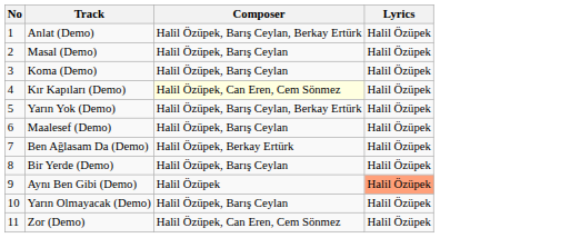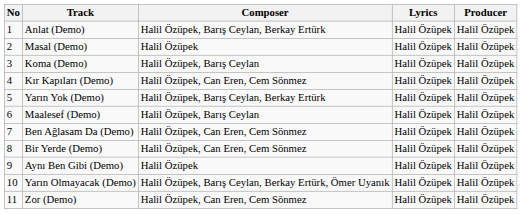+ column: Producer | Halil Özüpek | Halil Özüpek | Halil Özüpek | Halil Özüpek | Halil Özüpek | Halil Özüpek | Halil Özüpek | Halil Özüpek | Halil Özüpek | Halil Özüpek | Halil Özüpek
Masal (Demo) | Composer: Halil Özüpek, Barış Ceylan -> Halil Özüpek
Kır Kapıları (Demo) | Composer: lightyellow background -> no background
Ben Ağlasam Da (Demo) | Composer: Halil Özüpek, Berkay Ertürk -> Halil Özüpek, Can Eren, Cem Sönmez
Bir Yerde (Demo) | Composer: Halil Özüpek, Barış Ceylan -> Halil Özüpek, Can Eren, Cem Sönmez
Aynı Ben Gibi (Demo) | Lyrics: lightsalmon background -> no background
Yarın Olmayacak (Demo) | Composer: Halil Özüpek, Barış Ceylan -> Halil Özüpek, Barış Ceylan, Berkay Ertürk, Ömer Uyanık
